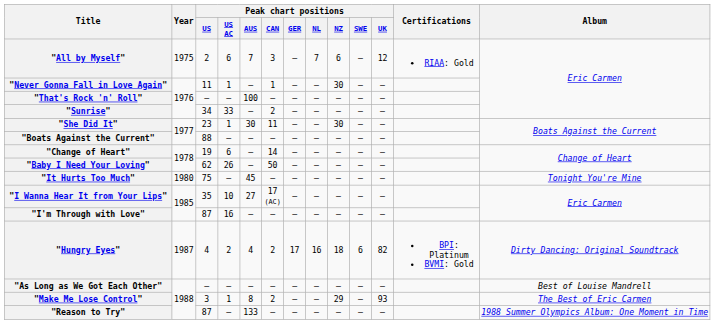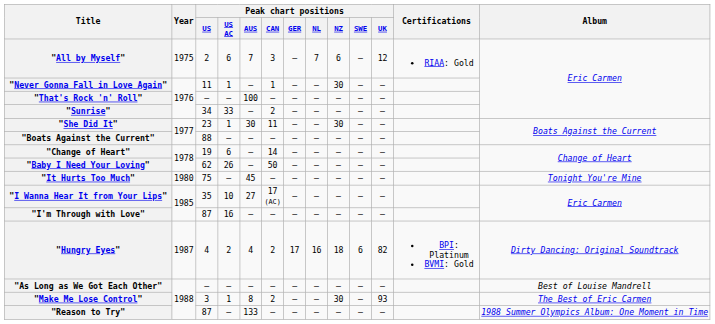"Make Me Lose Control" | Peak chart positions / NZ: 29 -> 30
